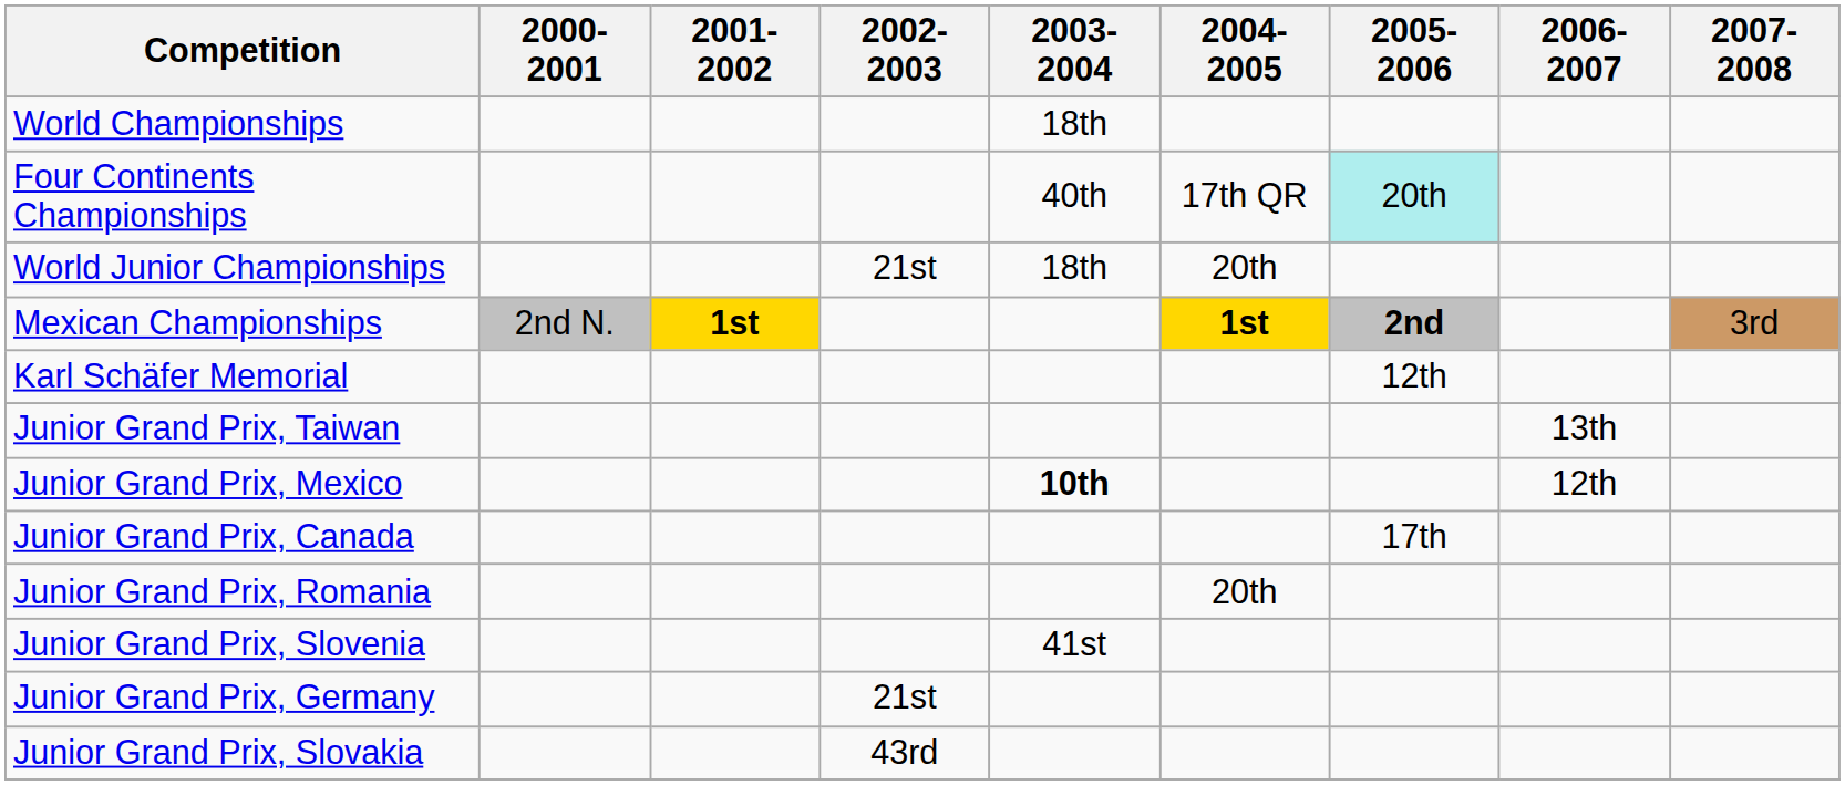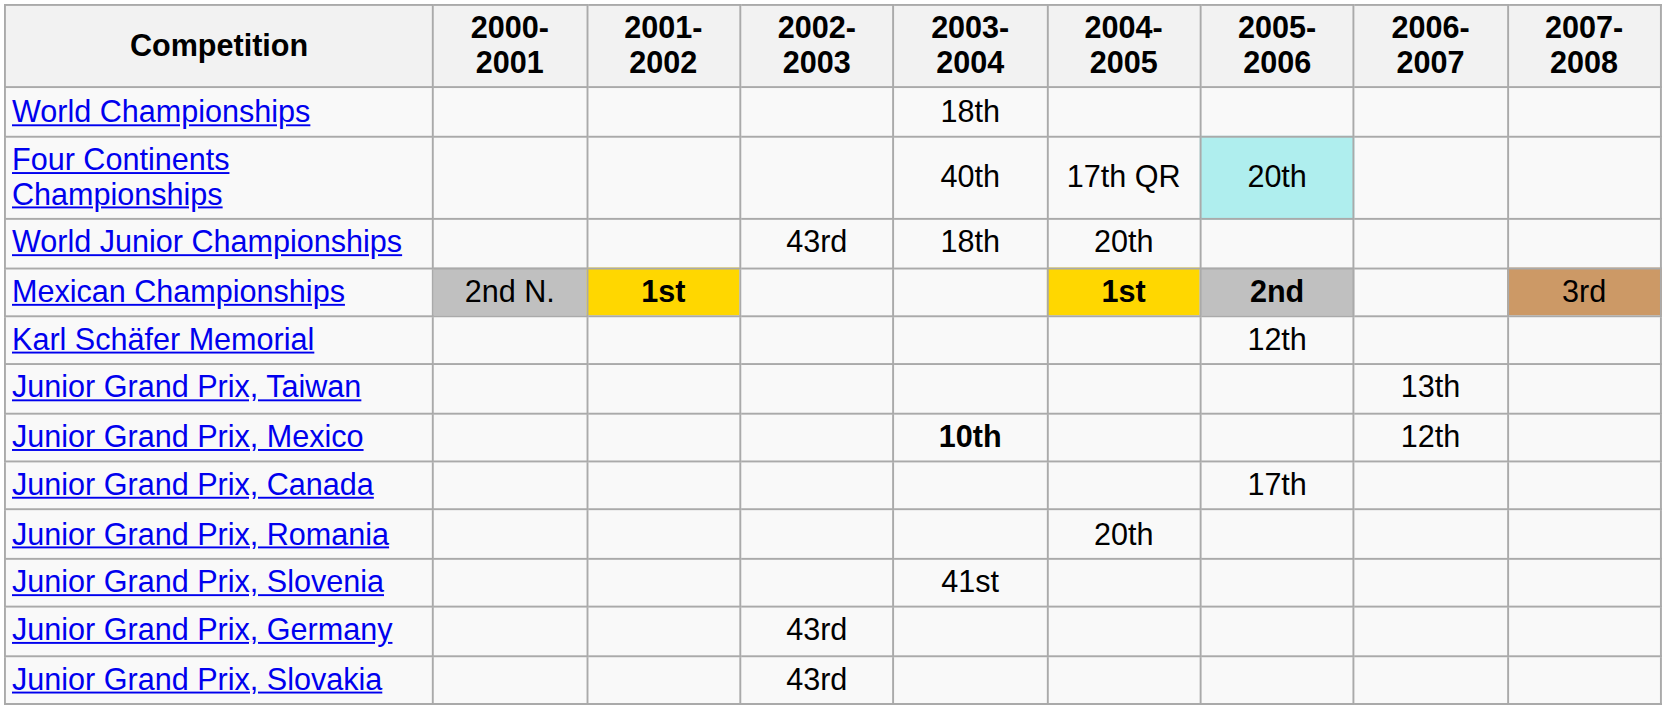World Junior Championships | 2002-2003: 21st -> 43rd
Junior Grand Prix, Germany | 2002-2003: 21st -> 43rd
